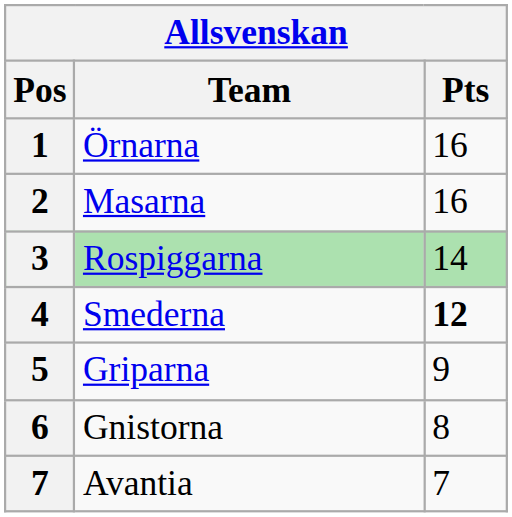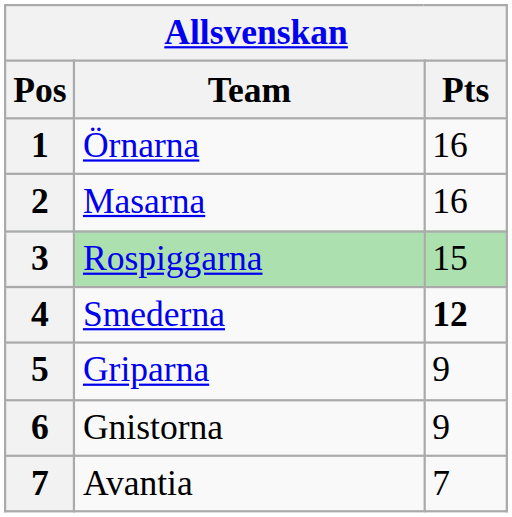Rospiggarna | Pts: 14 -> 15
Gnistorna | Pts: 8 -> 9
